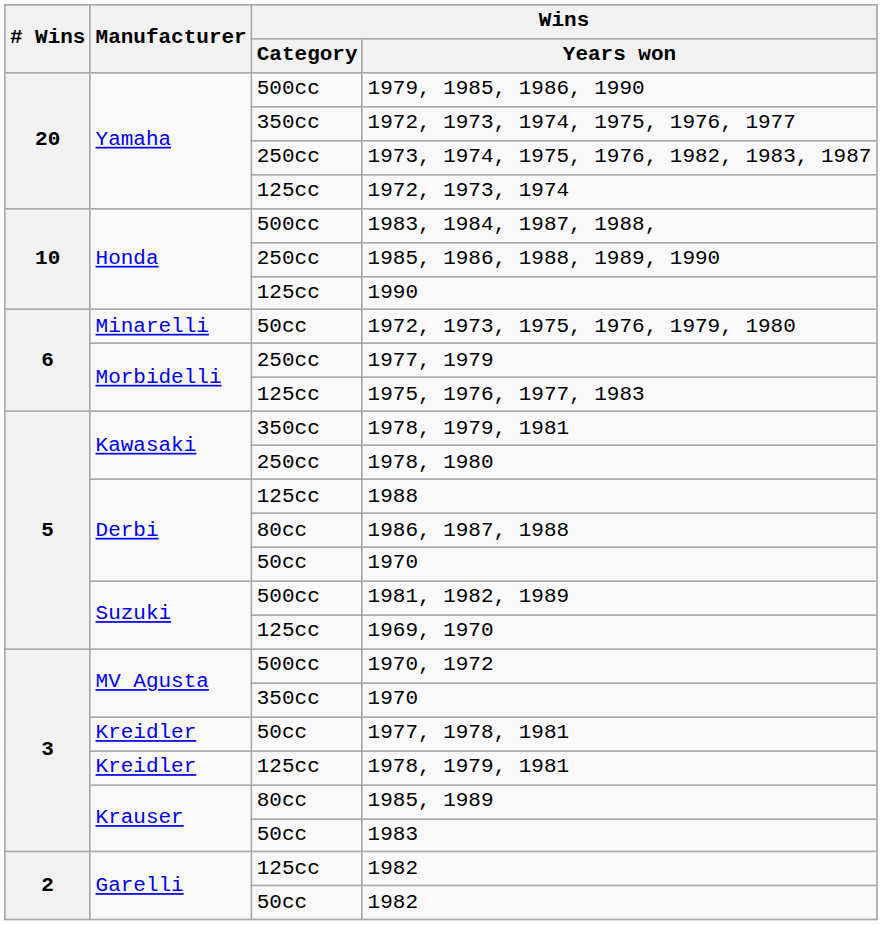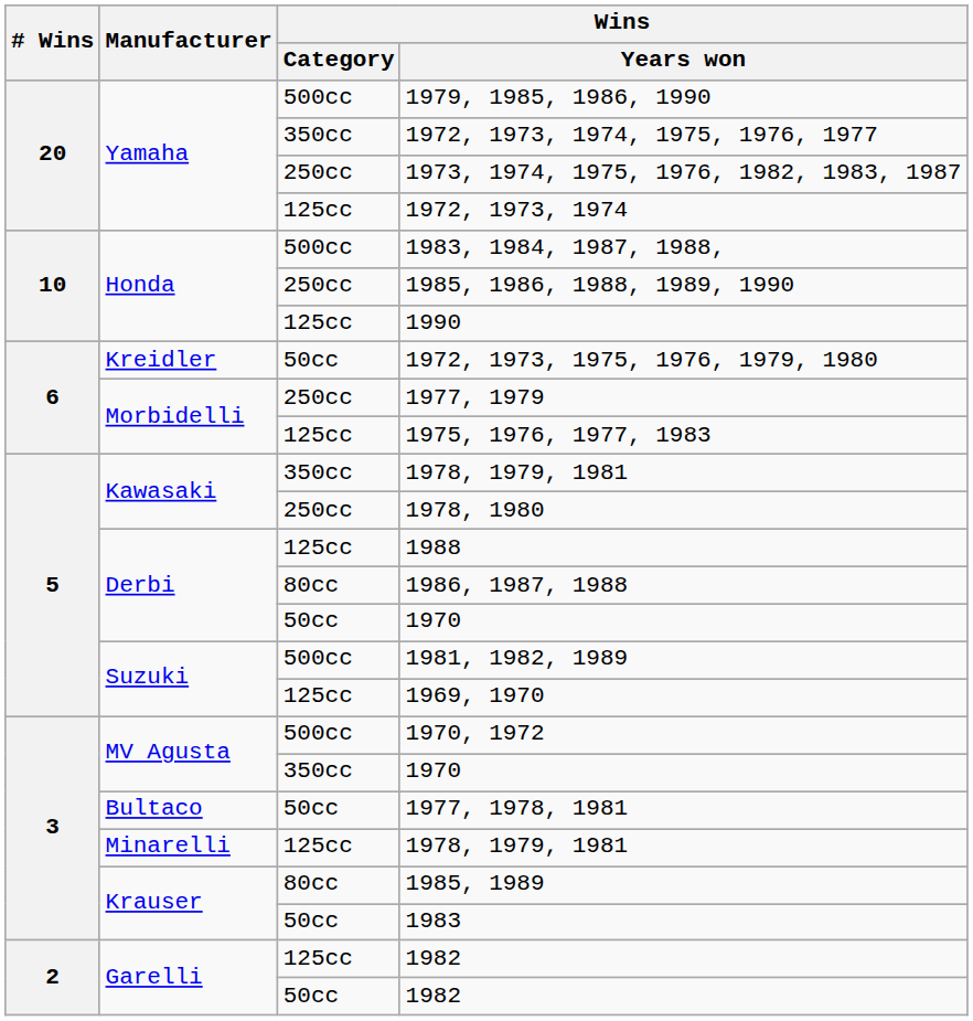1972, 1973, 1975, 1976, 1979, 1980 | Manufacturer: Minarelli -> Kreidler
1977, 1978, 1981 | Manufacturer: Kreidler -> Bultaco
125cc / 1978, 1979, 1981 | Manufacturer: Kreidler -> Minarelli
